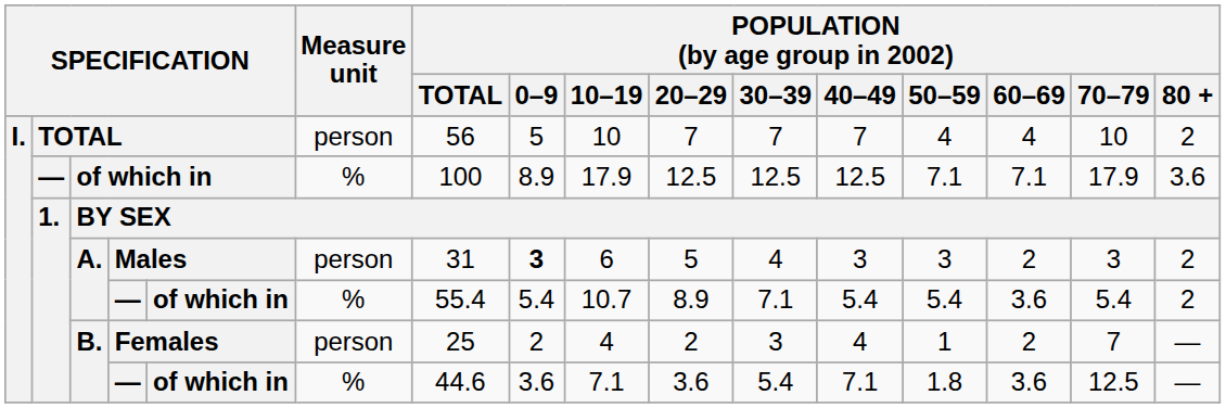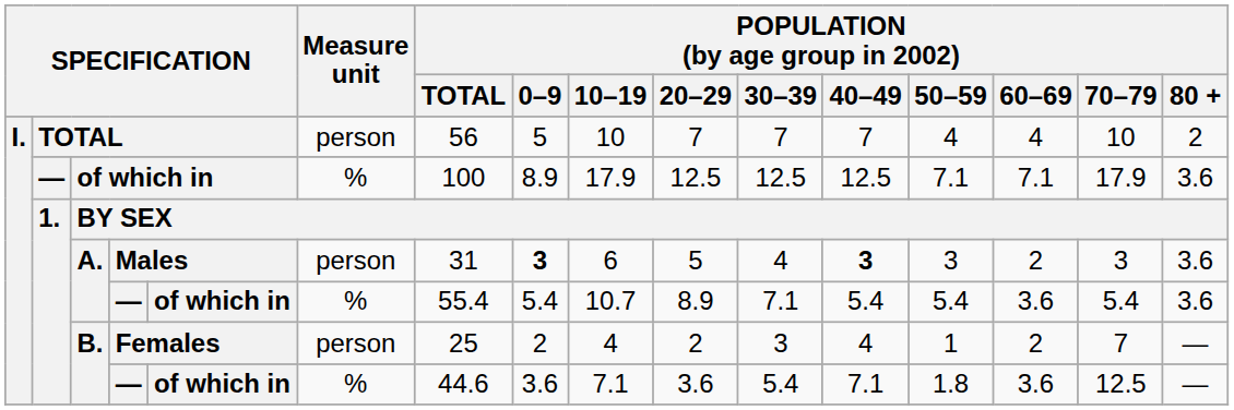Males | POPULATION (by age group in 2002) / 40–49: normal -> bold
Males | POPULATION (by age group in 2002) / 80 +: 2 -> 3.6
A. / — | POPULATION (by age group in 2002) / 80 +: 2 -> 3.6
